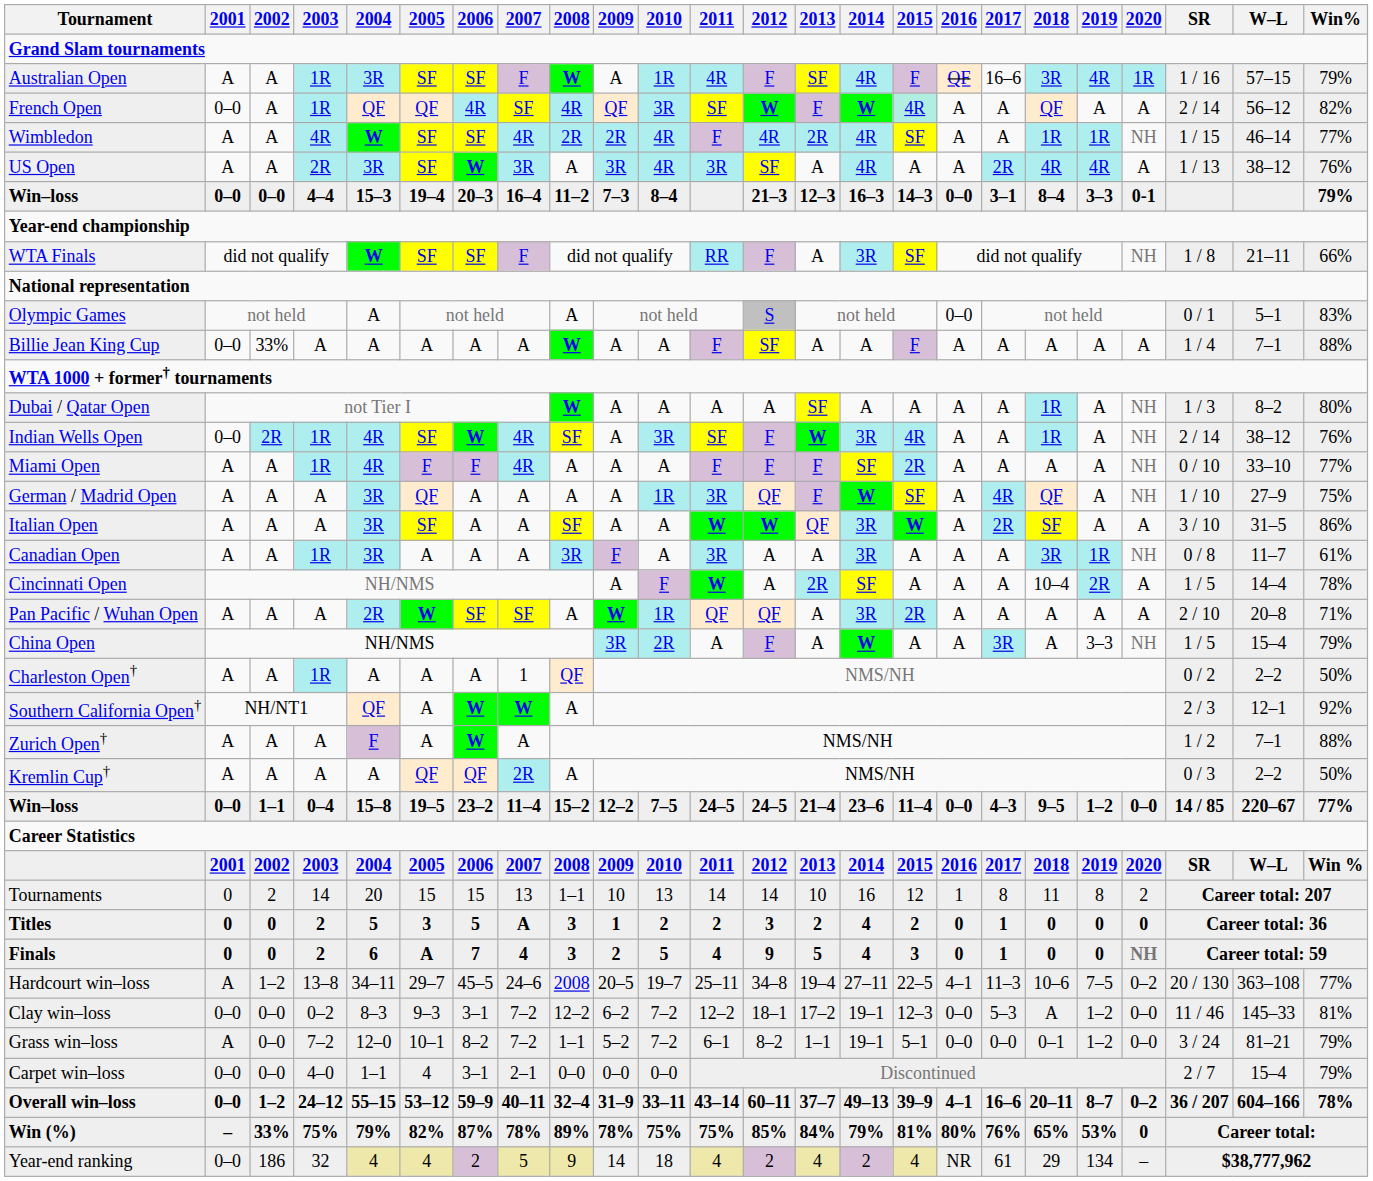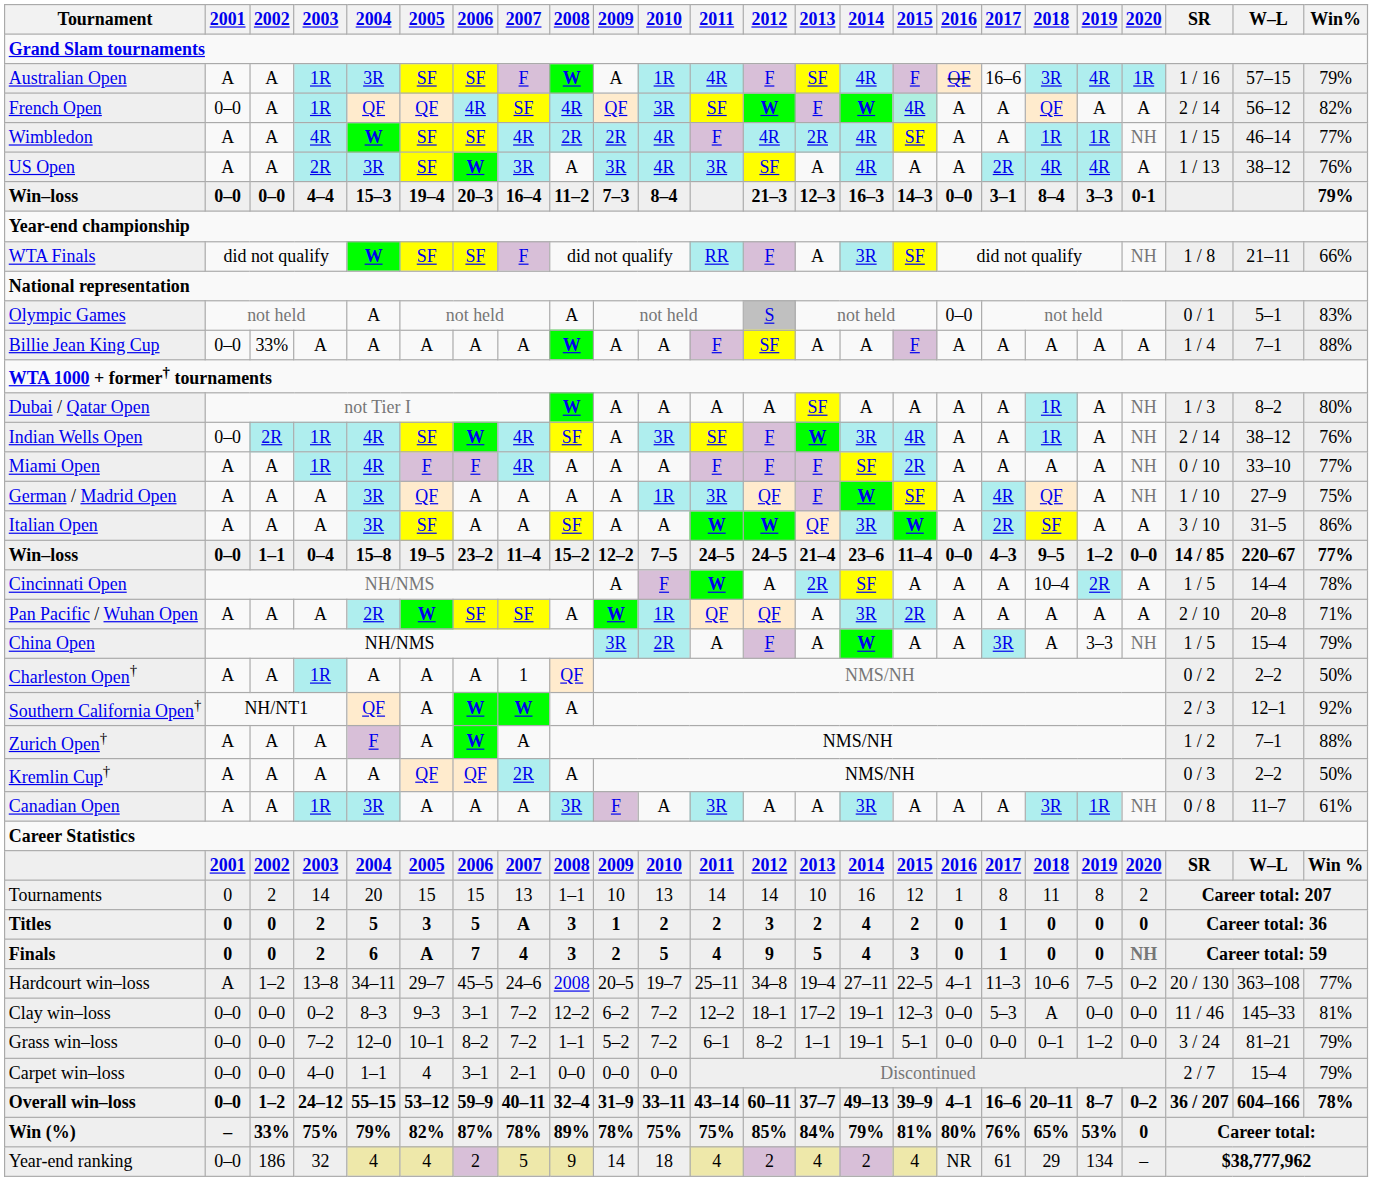rows swapped: Canadian Open <-> Win–loss / 0–4
Clay win–loss | 2019: 1–2 -> 0–0
Grass win–loss | 2001: A -> 0–0
